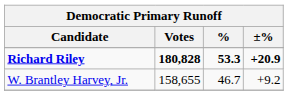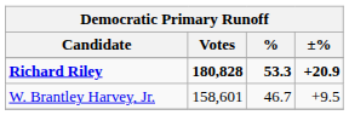W. Brantley Harvey, Jr. | Votes: 158,655 -> 158,601
W. Brantley Harvey, Jr. | ±%: +9.2 -> +9.5
